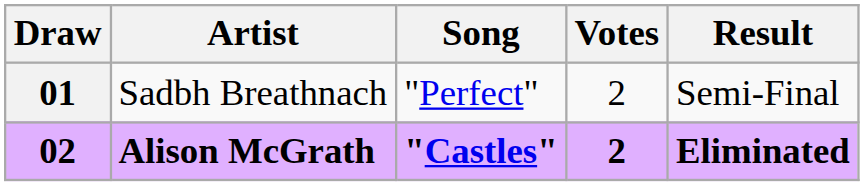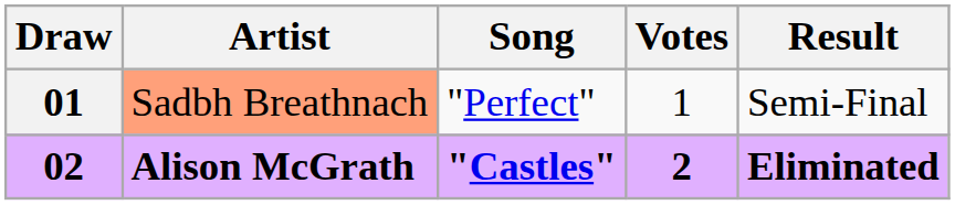01 | Artist: no background -> lightsalmon background
01 | Votes: 2 -> 1
